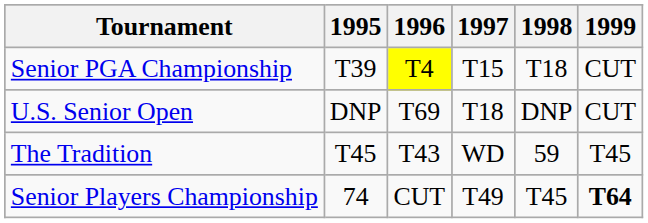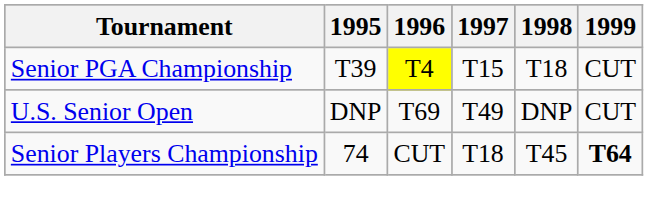U.S. Senior Open | 1997: T18 -> T49
- row: The Tradition | T45 | T43 | WD | 59 | T45
Senior Players Championship | 1997: T49 -> T18
